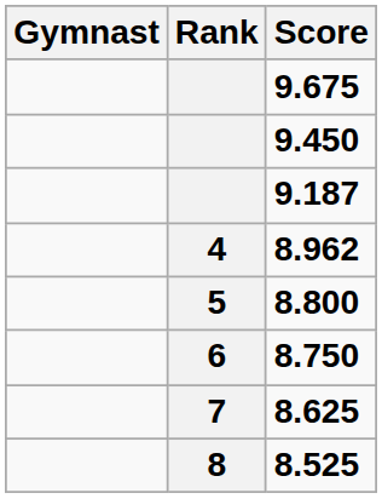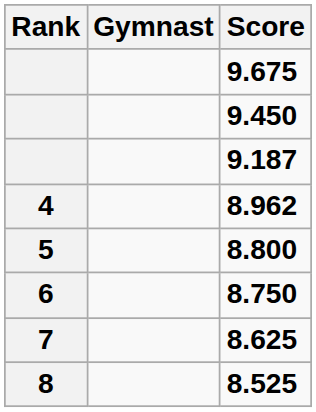columns swapped: Rank <-> Gymnast
